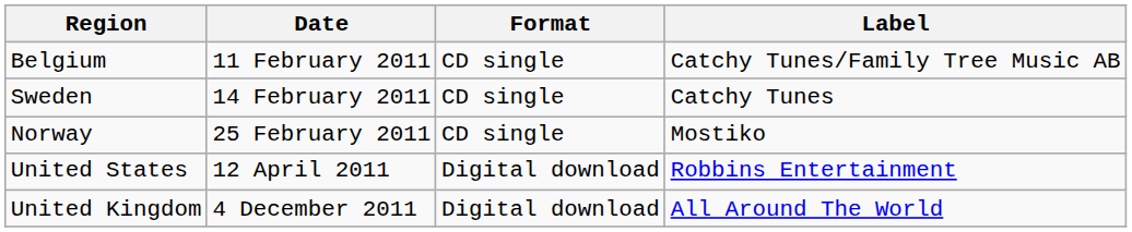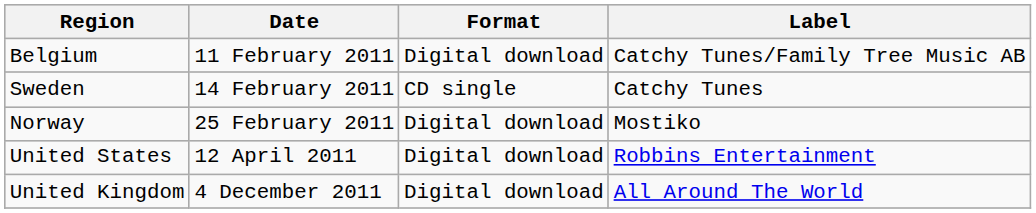Belgium | Format: CD single -> Digital download
Norway | Format: CD single -> Digital download
